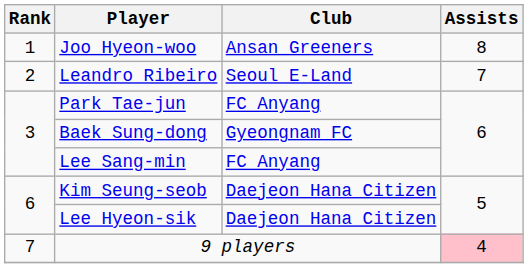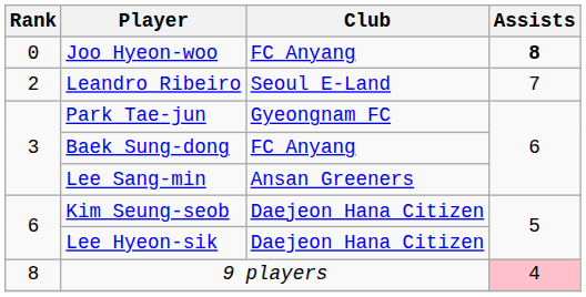Joo Hyeon-woo | Rank: 1 -> 0
Joo Hyeon-woo | Club: Ansan Greeners -> FC Anyang
Joo Hyeon-woo | Assists: normal -> bold
Park Tae-jun | Club: FC Anyang -> Gyeongnam FC
Baek Sung-dong | Club: Gyeongnam FC -> FC Anyang
Lee Sang-min | Club: FC Anyang -> Ansan Greeners
9 players | Rank: 7 -> 8
